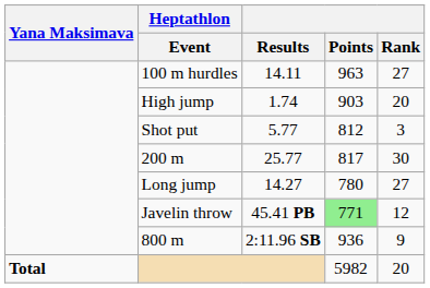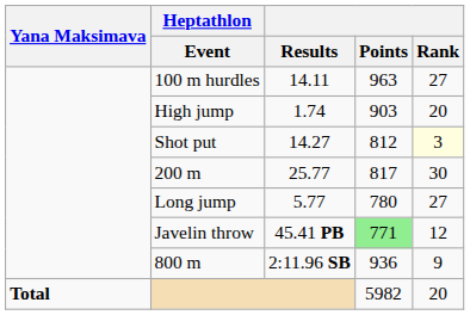Shot put | Results: 5.77 -> 14.27
Shot put | Rank: no background -> lightyellow background
Long jump | Results: 14.27 -> 5.77
